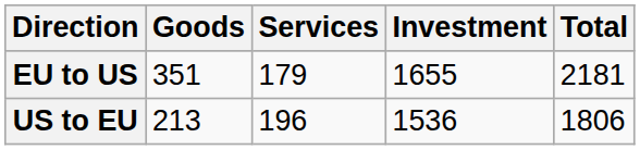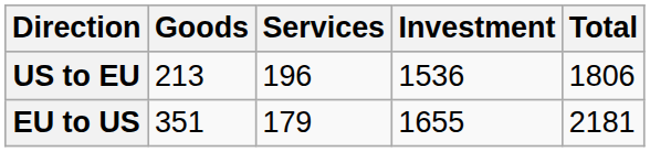rows swapped: EU to US <-> US to EU
